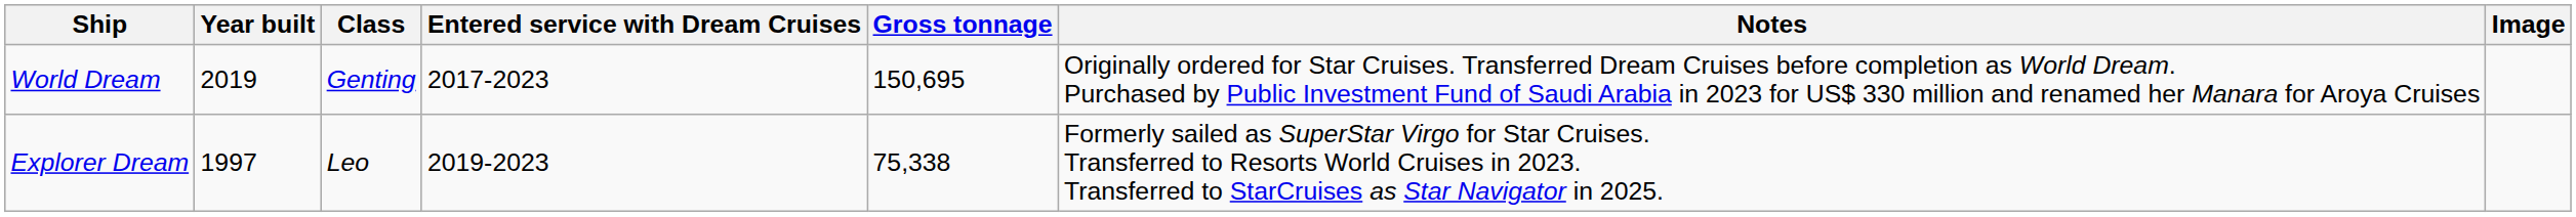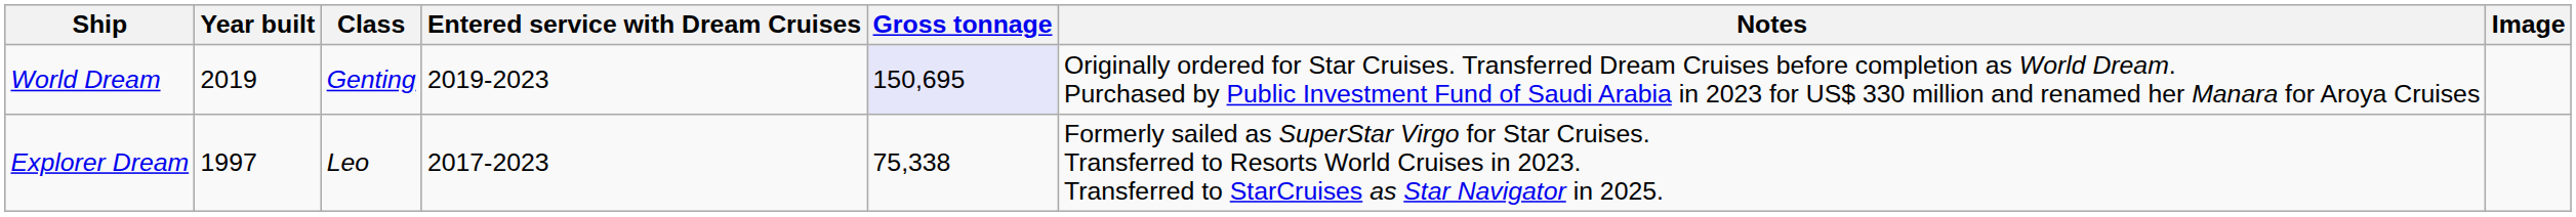World Dream | Entered service with Dream Cruises: 2017-2023 -> 2019-2023
World Dream | Gross tonnage: no background -> lavender background
Explorer Dream | Entered service with Dream Cruises: 2019-2023 -> 2017-2023
